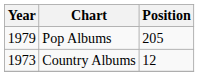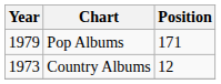Pop Albums | Position: 205 -> 171
